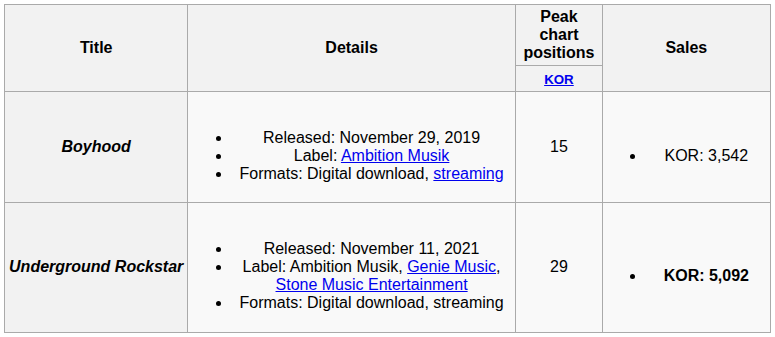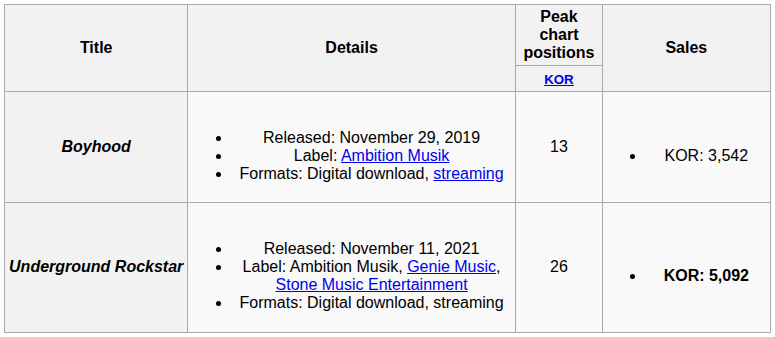Boyhood | Peak chart positions / KOR: 15 -> 13
Underground Rockstar | Peak chart positions / KOR: 29 -> 26
